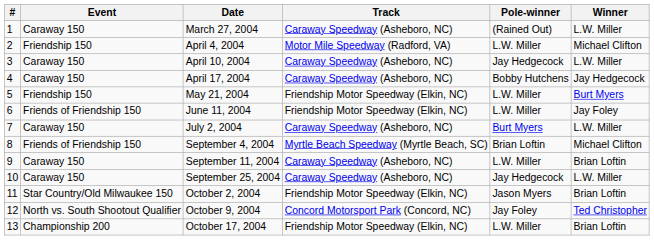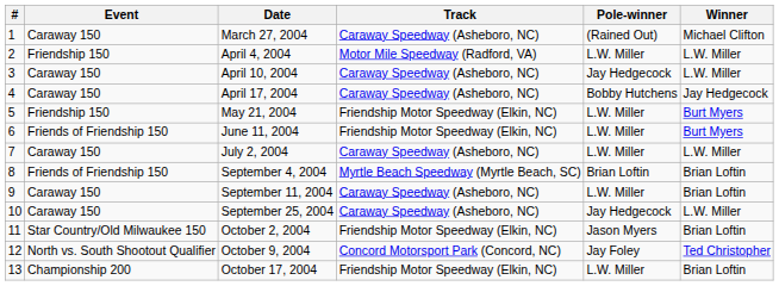March 27, 2004 | Winner: L.W. Miller -> Michael Clifton
April 4, 2004 | Winner: Michael Clifton -> L.W. Miller
June 11, 2004 | Winner: Jay Foley -> Burt Myers
July 2, 2004 | Pole-winner: Burt Myers -> L.W. Miller
September 4, 2004 | Winner: Michael Clifton -> Brian Loftin
